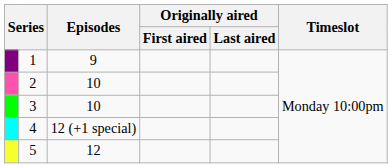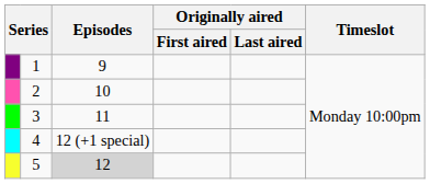3 | Episodes: 10 -> 11
5 | Episodes: no background -> lightgrey background
